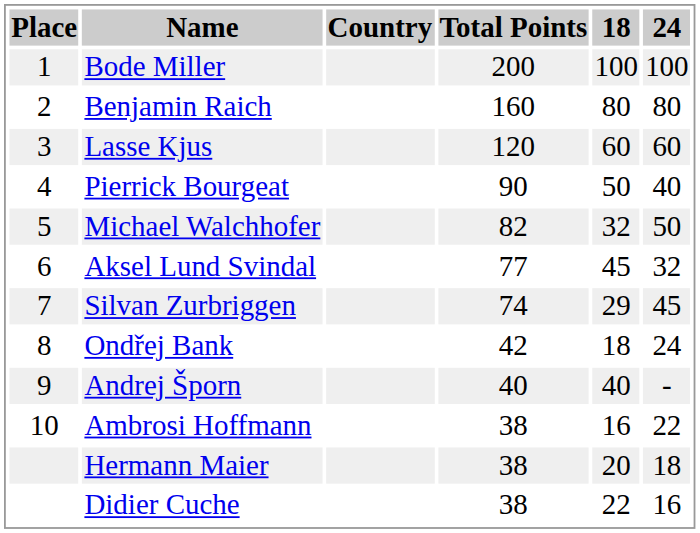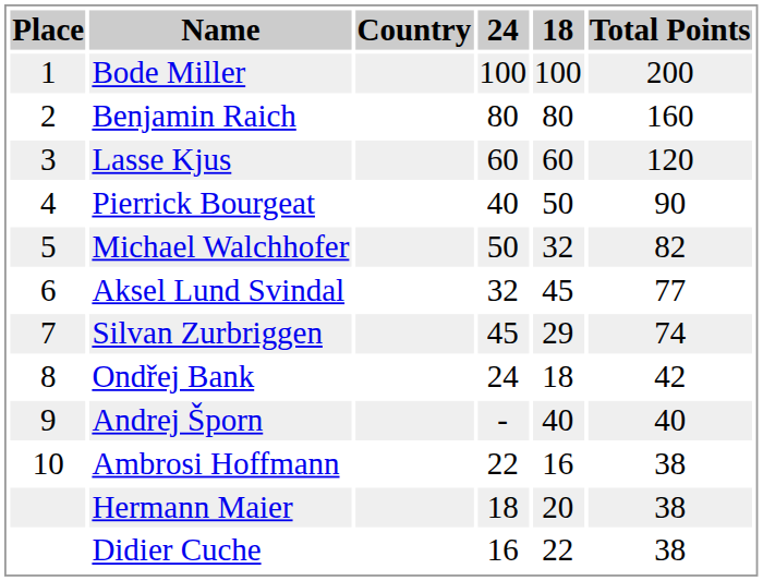columns swapped: Total Points <-> 24
